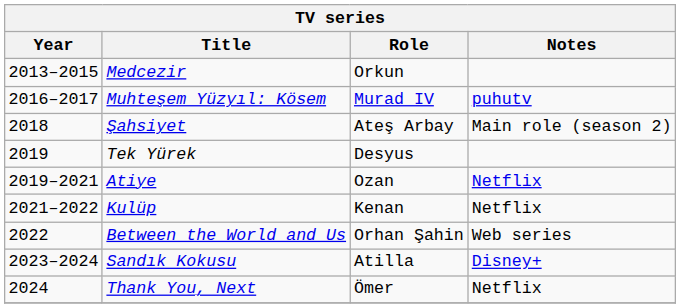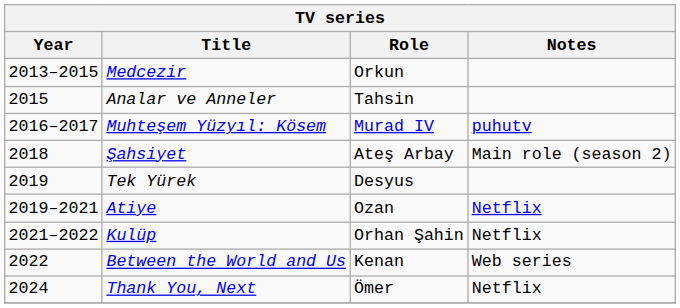+ row: 2015 | Analar ve Anneler | Tahsin
Kulüp | Role: Kenan -> Orhan Şahin
Between the World and Us | Role: Orhan Şahin -> Kenan
- row: 2023–2024 | Sandık Kokusu | Atilla | Disney+
